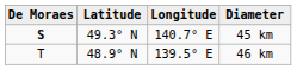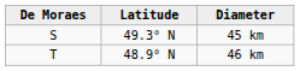- column: Longitude | 140.7° E | 139.5° E
45 km | De Moraes: bold -> normal
